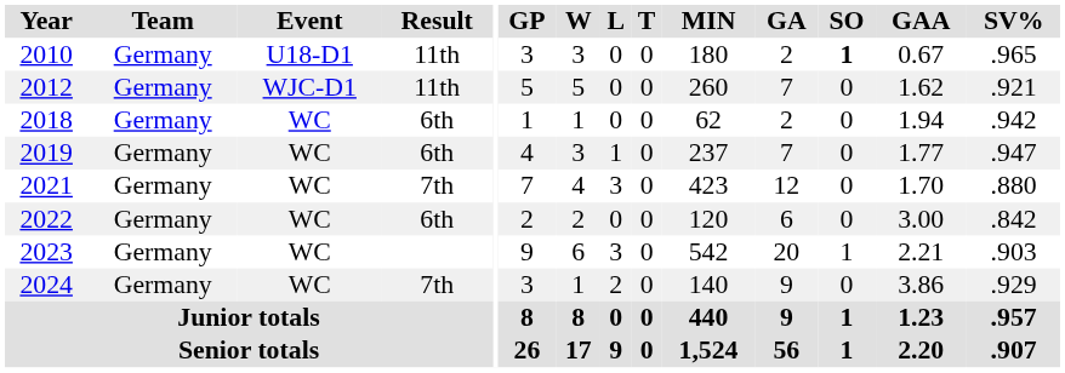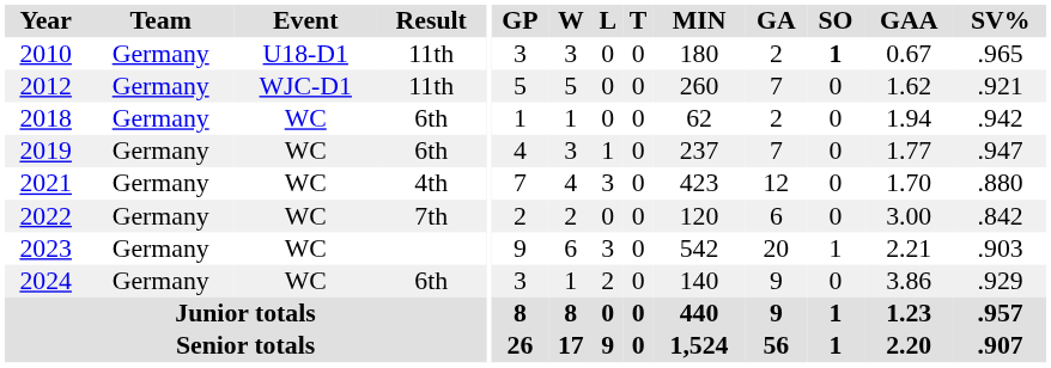2021 | Result: 7th -> 4th
2022 | Result: 6th -> 7th
2024 | Result: 7th -> 6th
